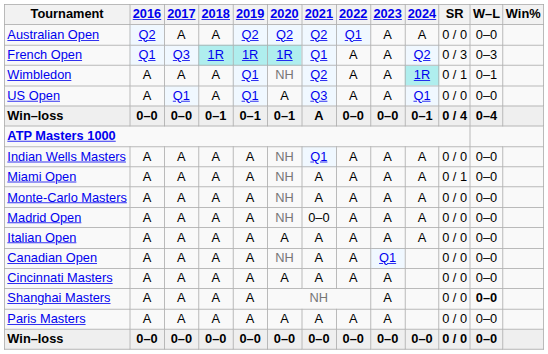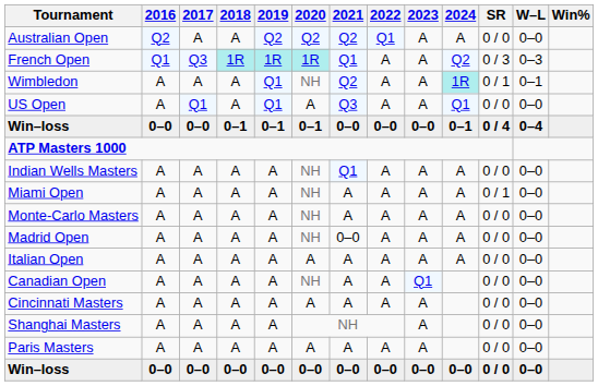Win–loss / 0–1 | 2021: A -> 0–0
Shanghai Masters | W–L: bold -> normal
